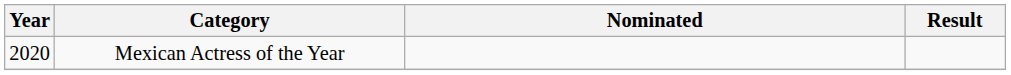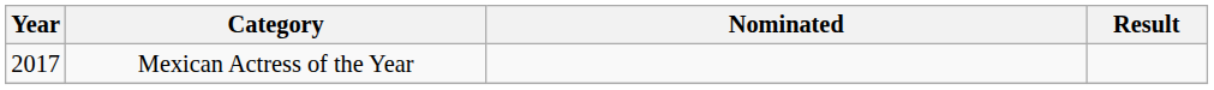Mexican Actress of the Year | Year: 2020 -> 2017
